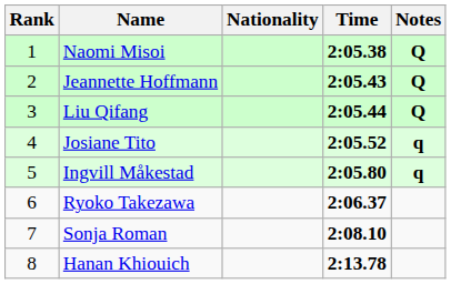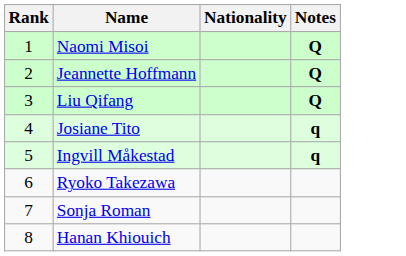- column: Time | 2:05.38 | 2:05.43 | 2:05.44 | 2:05.52 | 2:05.80 | 2:06.37 | 2:08.10 | 2:13.78
